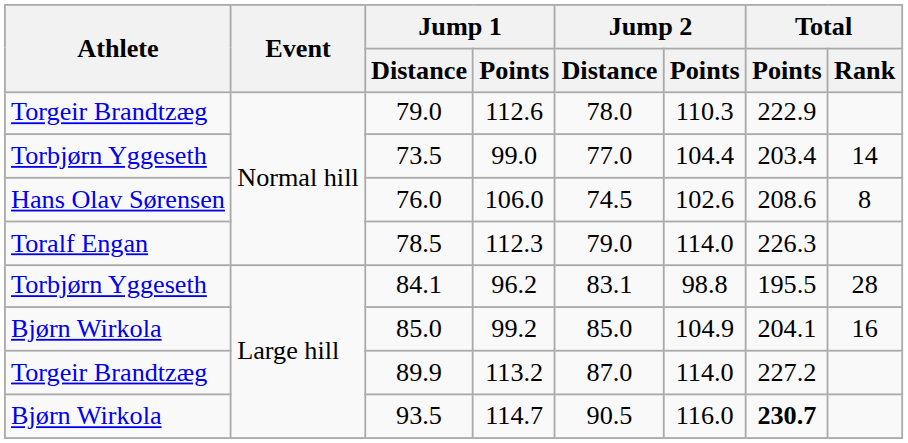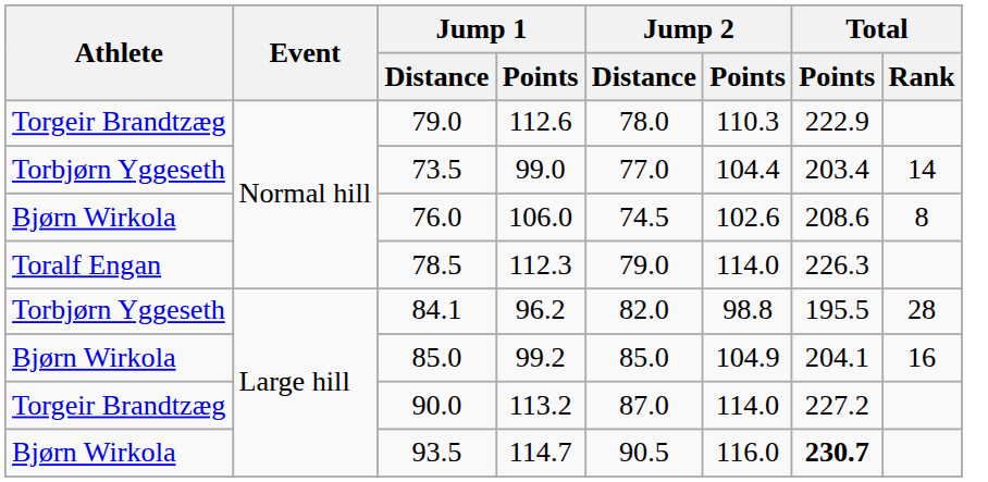106.0 | Athlete: Hans Olav Sørensen -> Bjørn Wirkola
96.2 | Jump 2 / Distance: 83.1 -> 82.0
113.2 | Jump 1 / Distance: 89.9 -> 90.0
